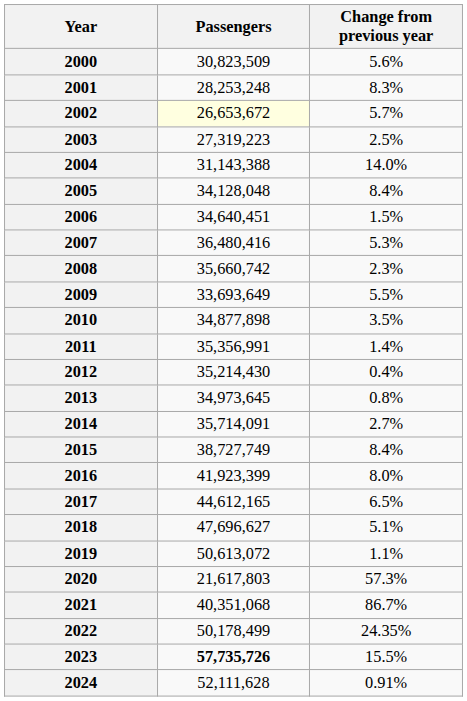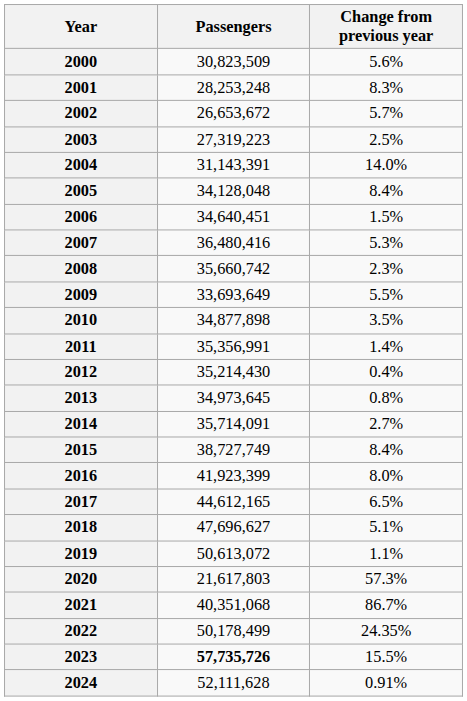2002 | Passengers: lightyellow background -> no background
2004 | Passengers: 31,143,388 -> 31,143,391
